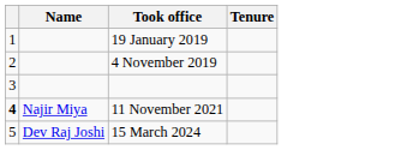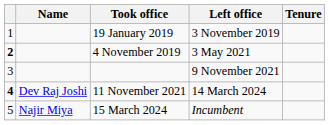+ column: Left office | 3 November 2019 | 3 May 2021 | 9 November 2021 | 14 March 2024 | Incumbent
4 November 2019 | column 1: normal -> bold
11 November 2021 | Name: Najir Miya -> Dev Raj Joshi
15 March 2024 | Name: Dev Raj Joshi -> Najir Miya
